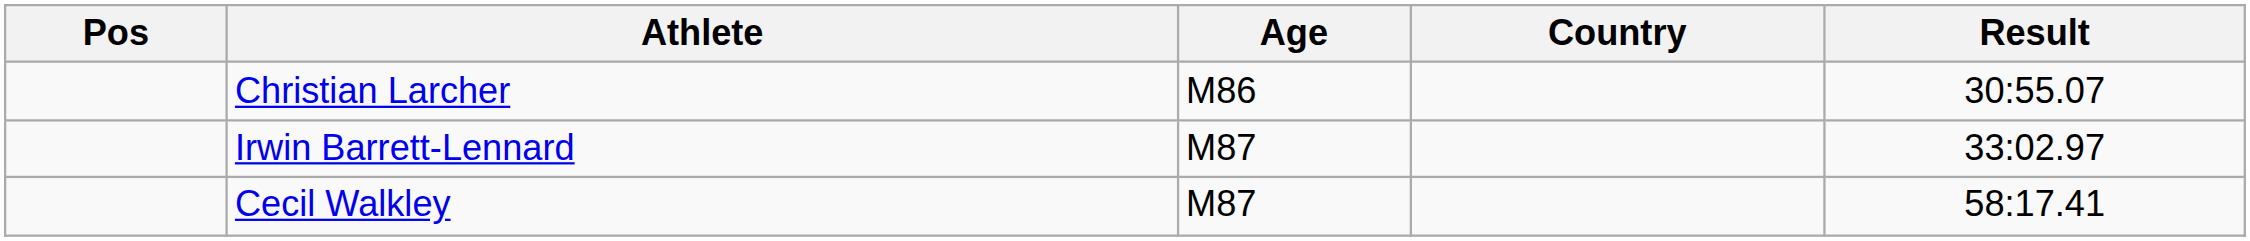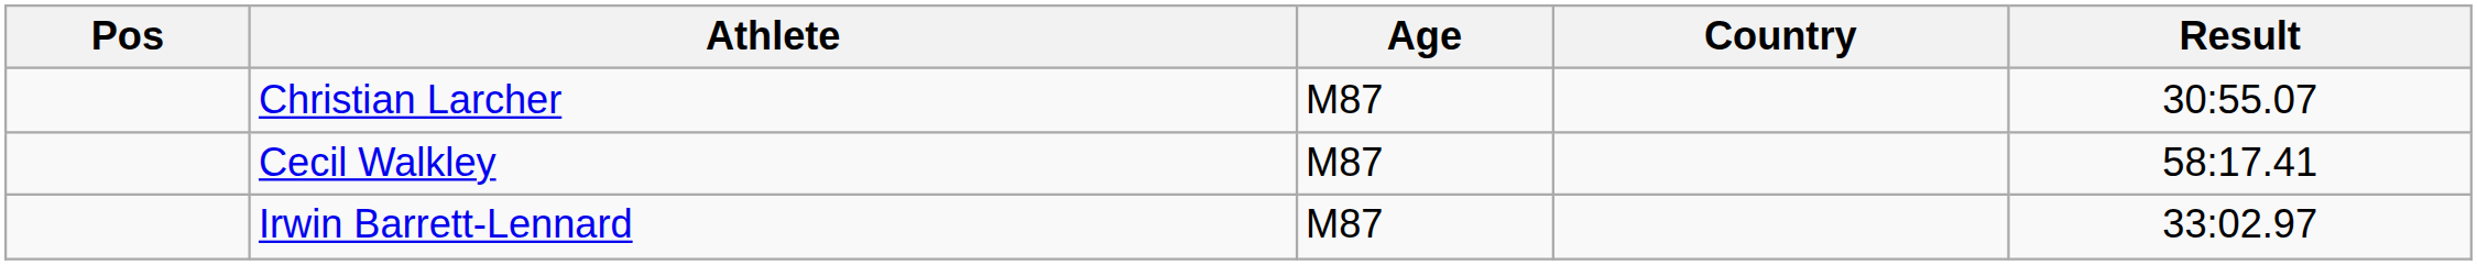Christian Larcher | Age: M86 -> M87
rows swapped: Irwin Barrett-Lennard <-> Cecil Walkley
